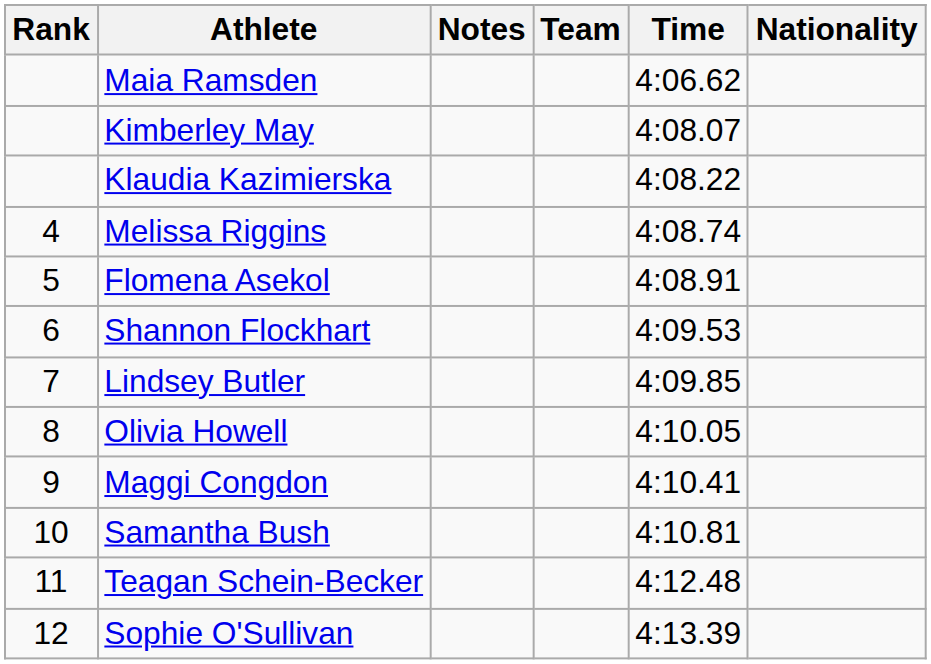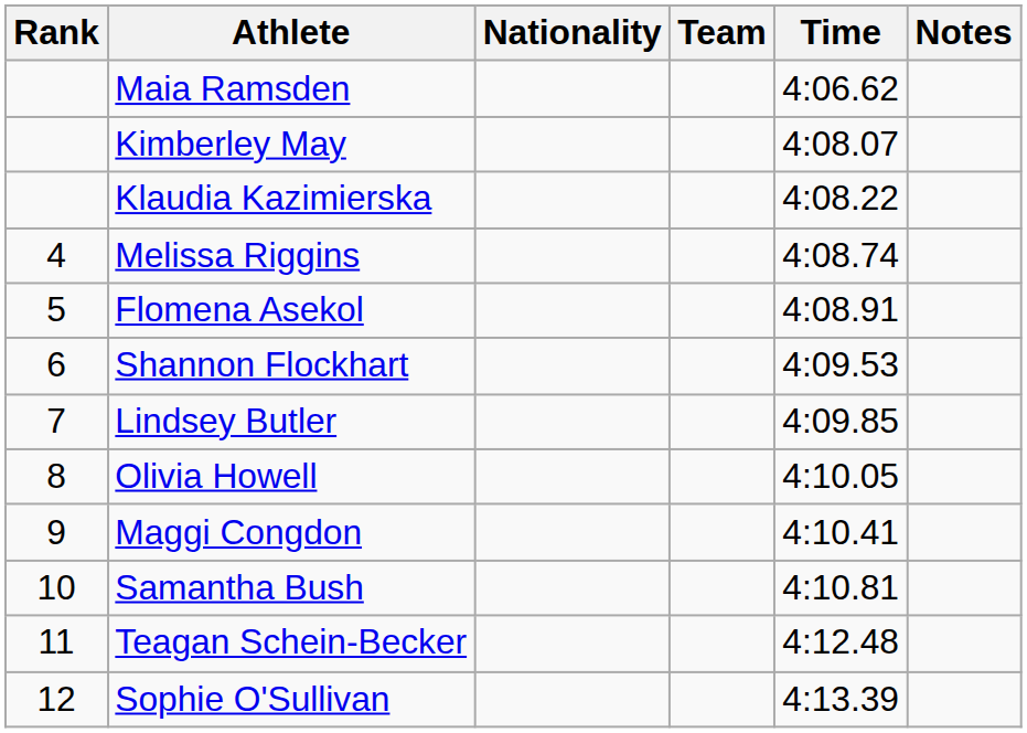columns swapped: Nationality <-> Notes
